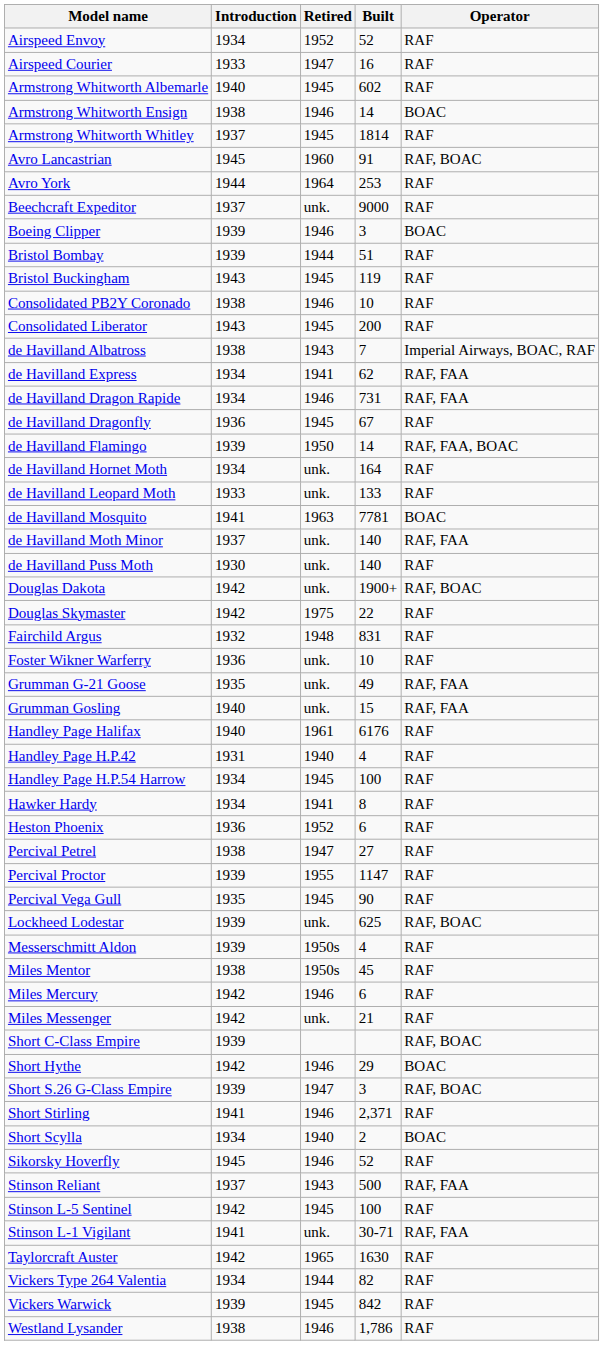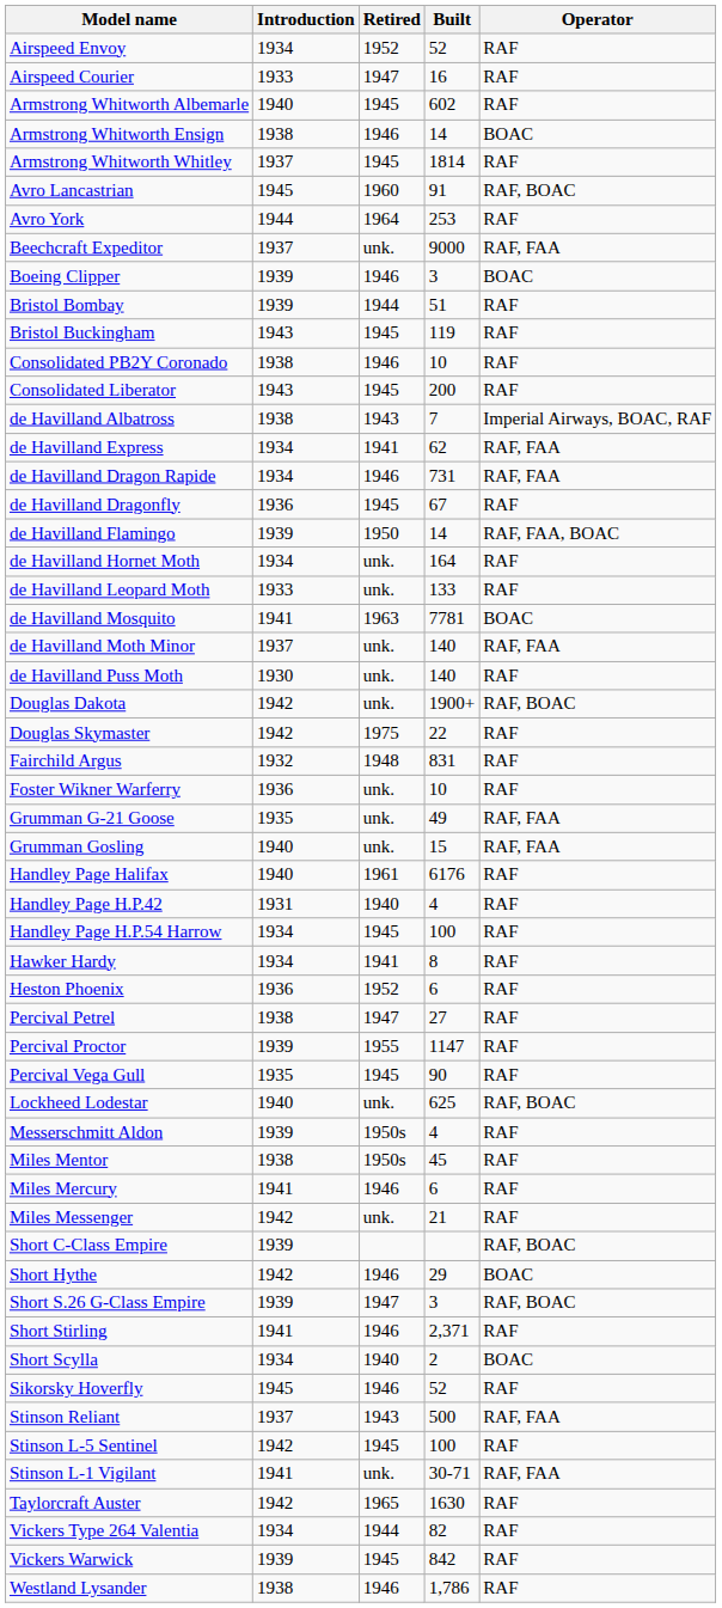Beechcraft Expeditor | Operator: RAF -> RAF, FAA
Lockheed Lodestar | Introduction: 1939 -> 1940
Miles Mercury | Introduction: 1942 -> 1941
